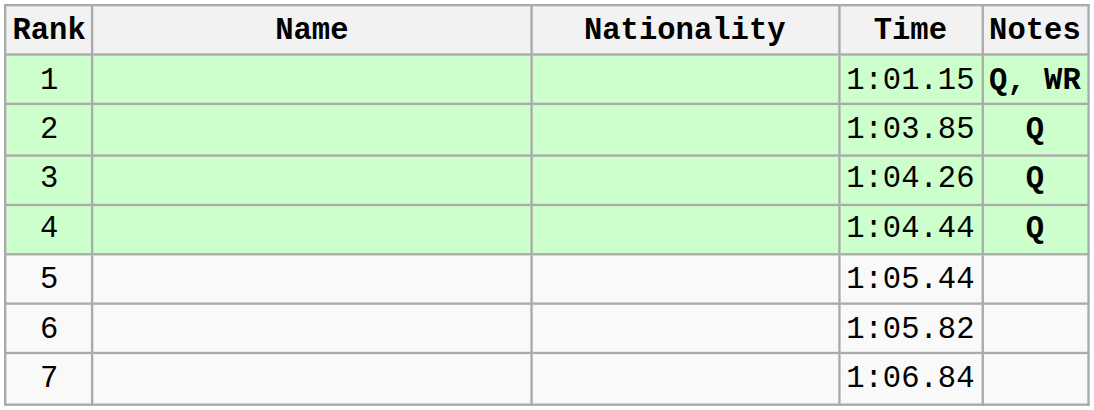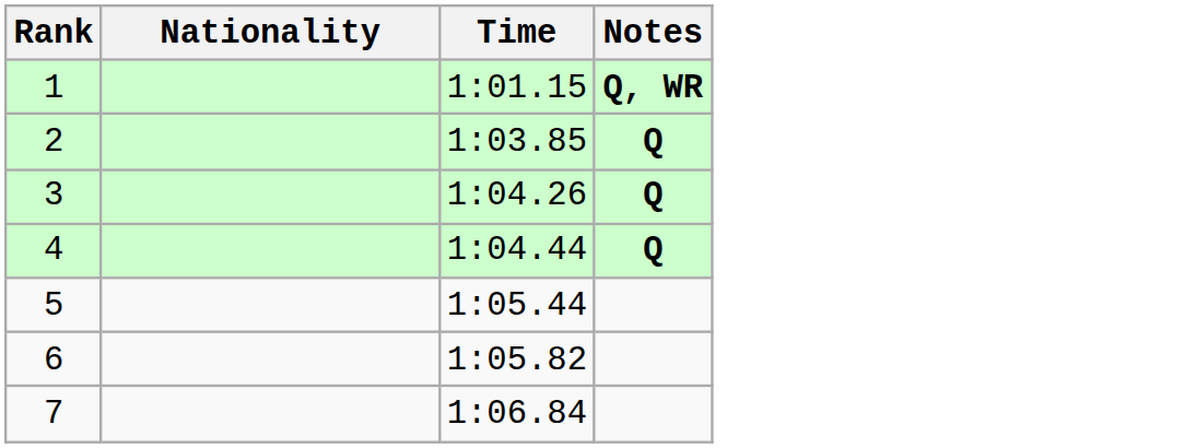- column: Name
